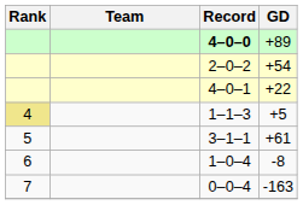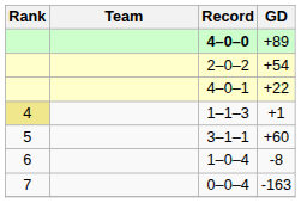1–1–3 | GD: +5 -> +1
3–1–1 | GD: +61 -> +60
